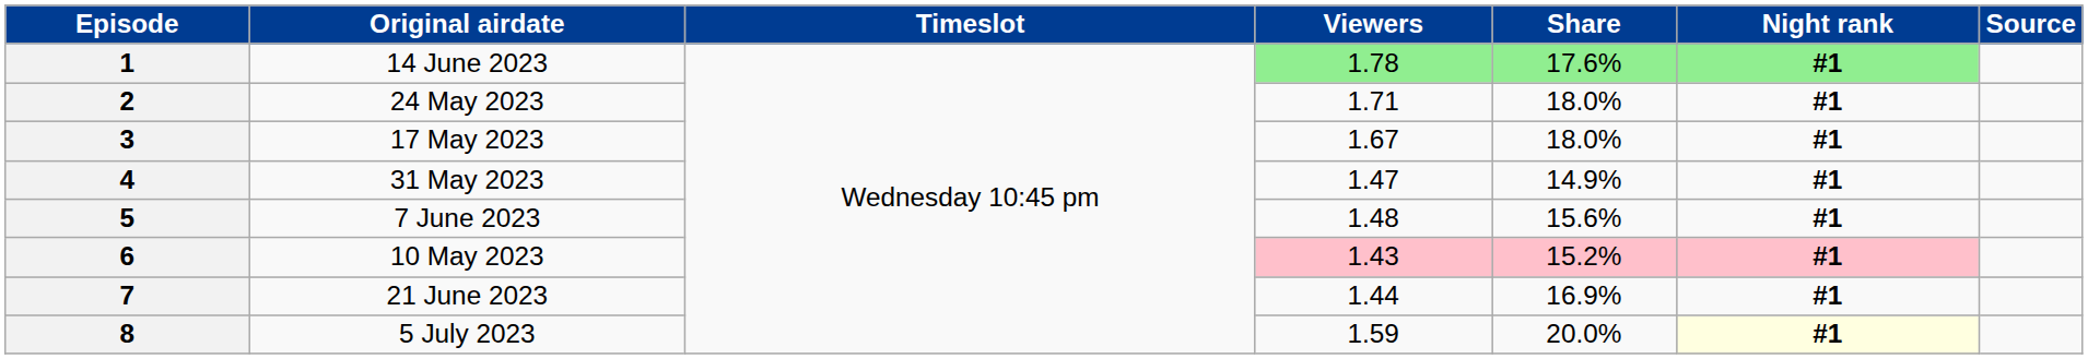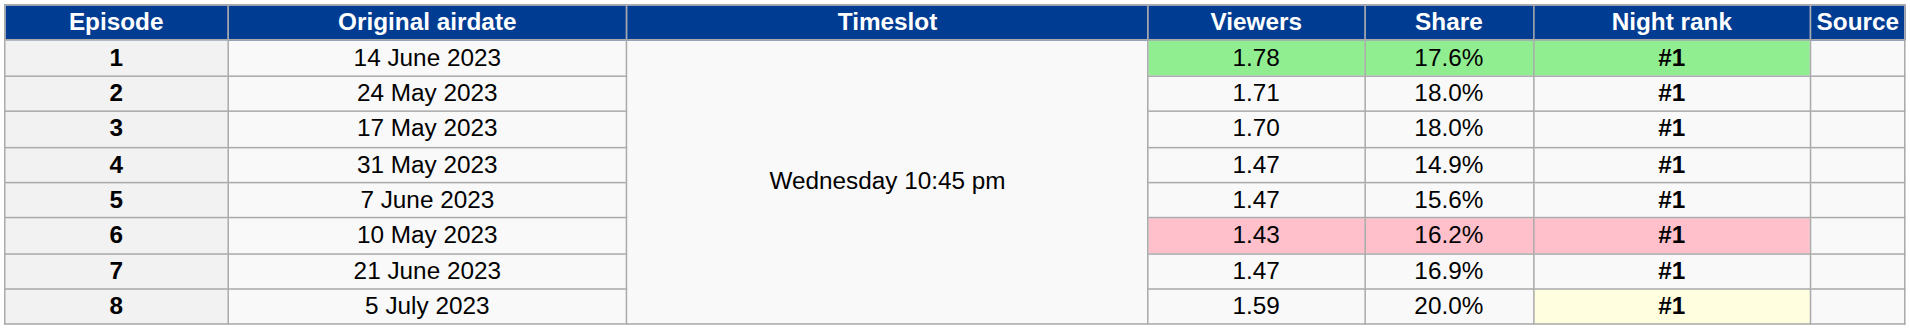3 | Viewers: 1.67 -> 1.70
5 | Viewers: 1.48 -> 1.47
6 | Share: 15.2% -> 16.2%
7 | Viewers: 1.44 -> 1.47
